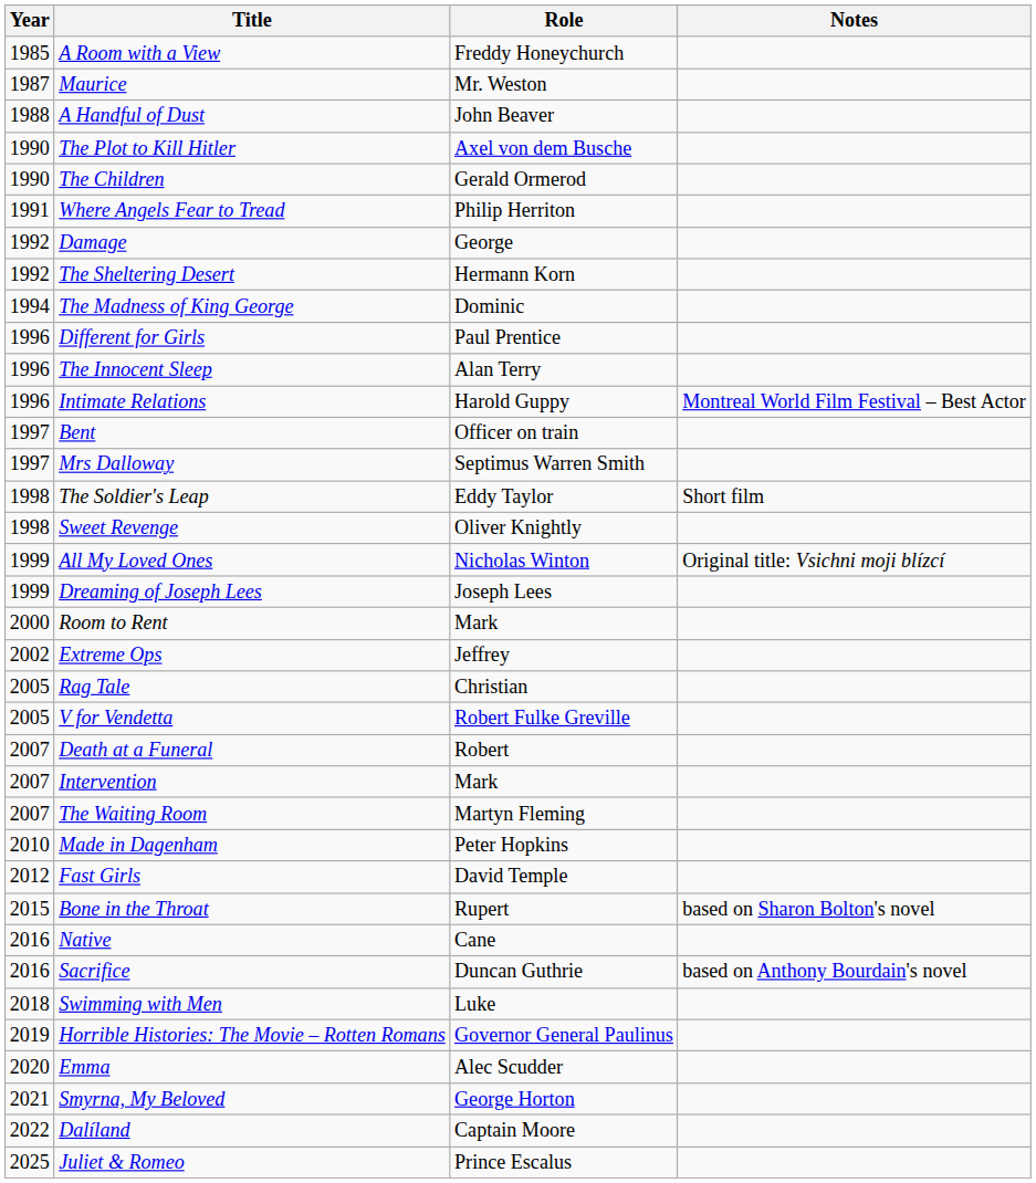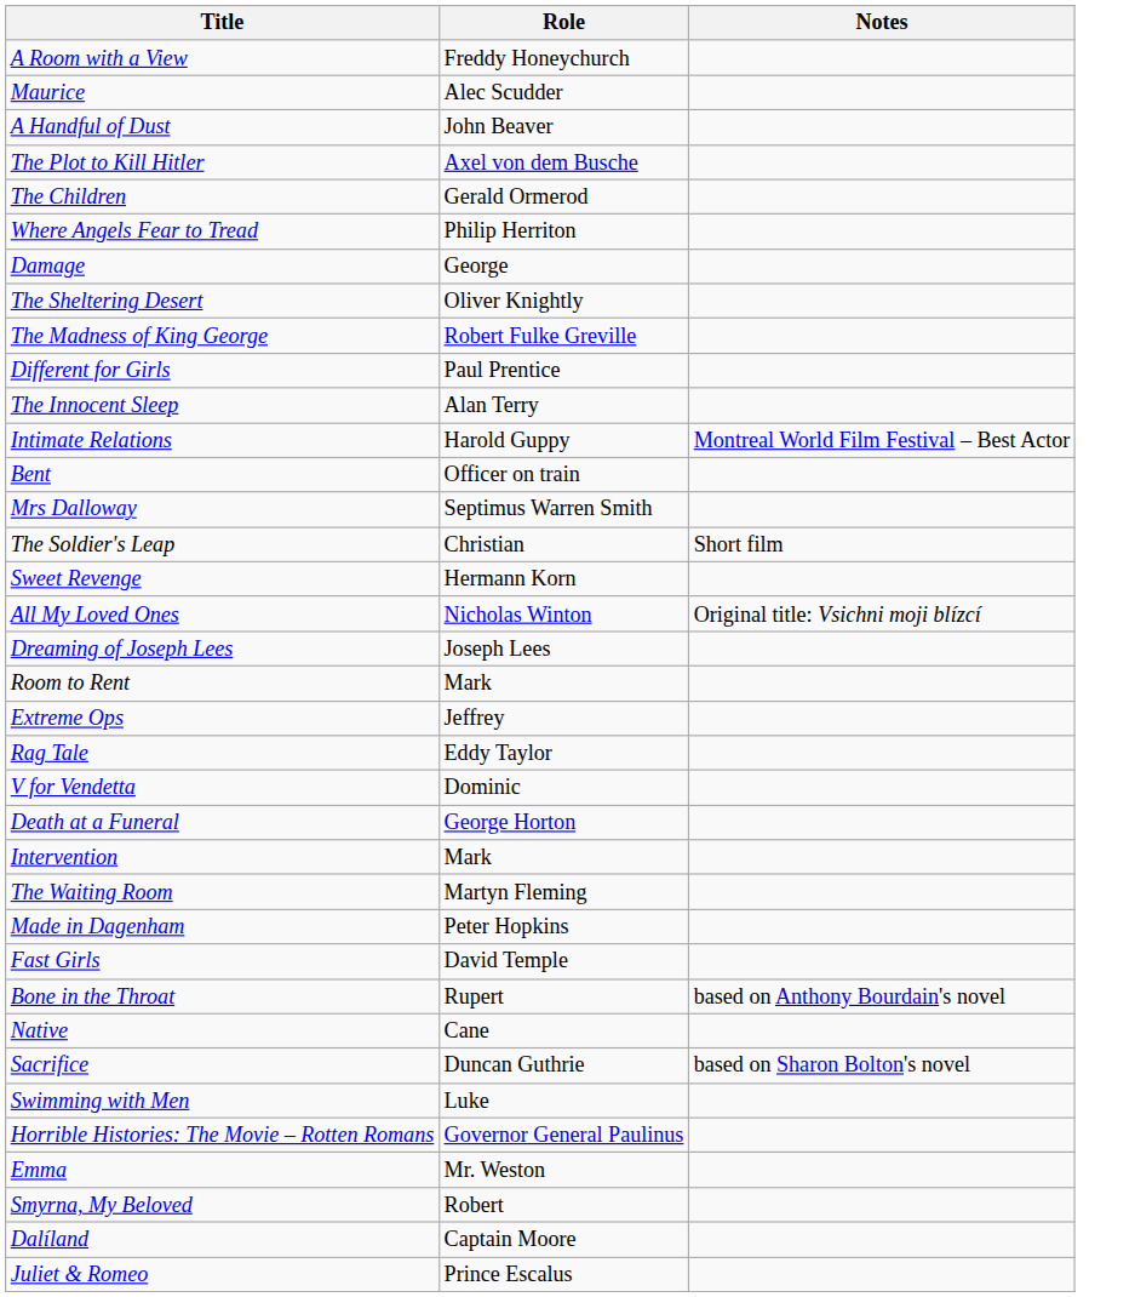- column: Year | 1985 | 1987 | 1988 | 1990 | 1990 | 1991 | 1992 | 1992 | 1994 | 1996 | 1996 | 1996 | 1997 | 1997 | 1998 | 1998 | 1999 | 1999 | 2000 | 2002 | 2005 | 2005 | 2007 | 2007 | 2007 | 2010 | 2012 | 2015 | 2016 | 2016 | 2018 | 2019 | 2020 | 2021 | 2022 | 2025
Maurice | Role: Mr. Weston -> Alec Scudder
The Sheltering Desert | Role: Hermann Korn -> Oliver Knightly
The Madness of King George | Role: Dominic -> Robert Fulke Greville
The Soldier's Leap | Role: Eddy Taylor -> Christian
Sweet Revenge | Role: Oliver Knightly -> Hermann Korn
Rag Tale | Role: Christian -> Eddy Taylor
V for Vendetta | Role: Robert Fulke Greville -> Dominic
Death at a Funeral | Role: Robert -> George Horton
Bone in the Throat | Notes: based on Sharon Bolton's novel -> based on Anthony Bourdain's novel
Sacrifice | Notes: based on Anthony Bourdain's novel -> based on Sharon Bolton's novel
Emma | Role: Alec Scudder -> Mr. Weston
Smyrna, My Beloved | Role: George Horton -> Robert
